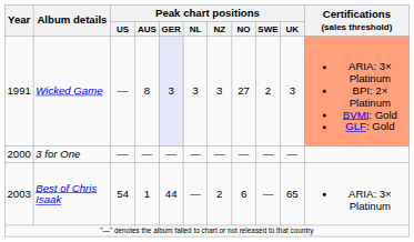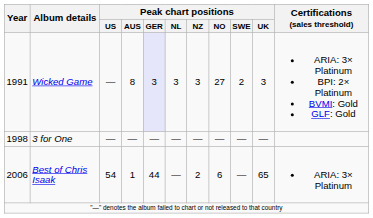Wicked Game | Certifications (sales threshold): lightsalmon background -> no background
3 for One | Year: 2000 -> 1998
Best of Chris Isaak | Year: 2003 -> 2006
